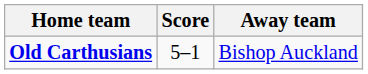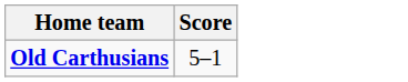- column: Away team | Bishop Auckland
